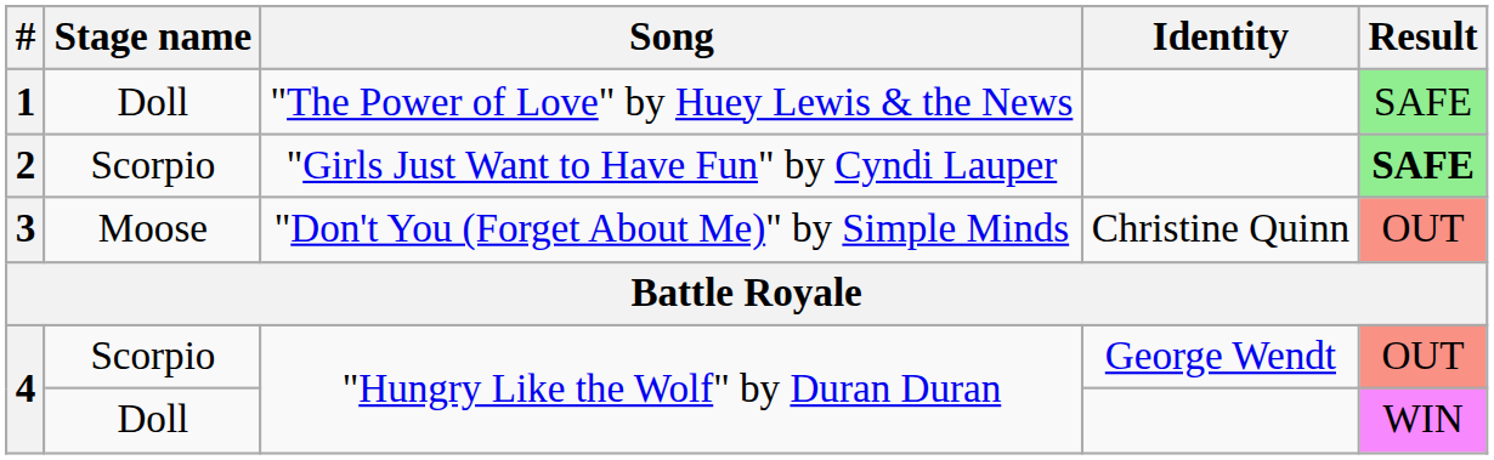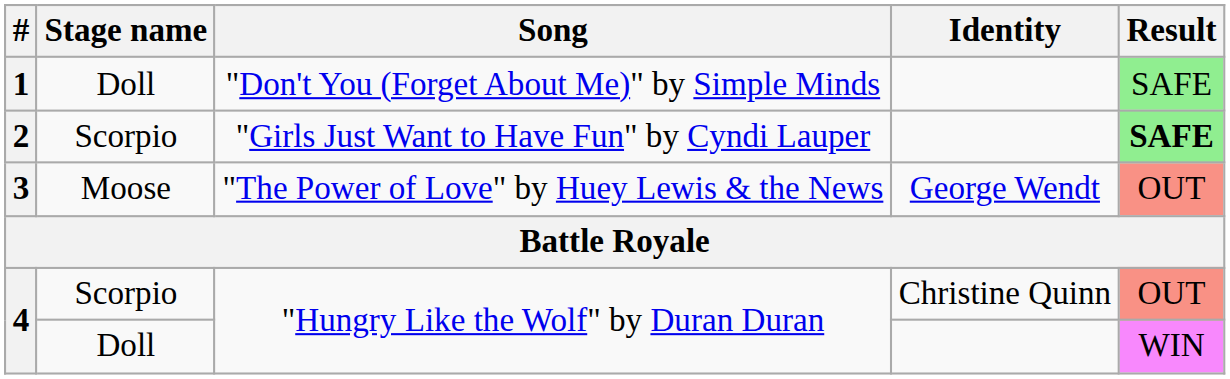1 | Song: "The Power of Love" by Huey Lewis & the News -> "Don't You (Forget About Me)" by Simple Minds
3 | Song: "Don't You (Forget About Me)" by Simple Minds -> "The Power of Love" by Huey Lewis & the News
3 | Identity: Christine Quinn -> George Wendt
4 / Scorpio | Identity: George Wendt -> Christine Quinn
